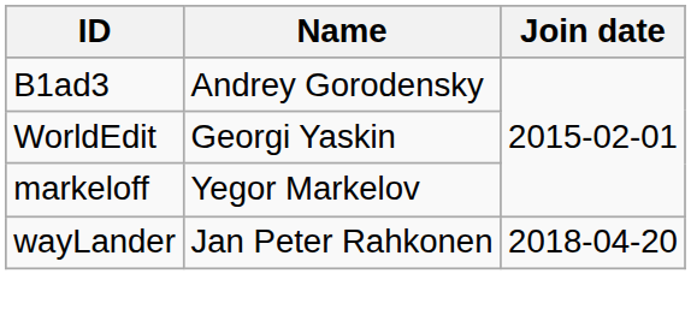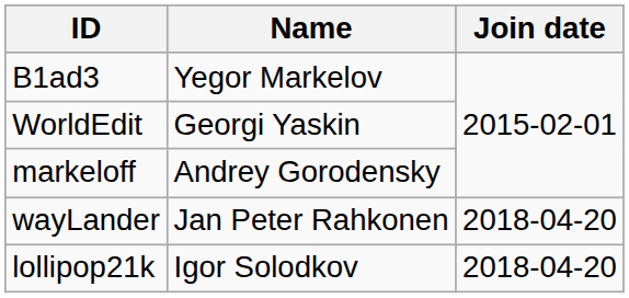B1ad3 | Name: Andrey Gorodensky -> Yegor Markelov
markeloff | Name: Yegor Markelov -> Andrey Gorodensky
+ row: lollipop21k | Igor Solodkov | 2018-04-20
